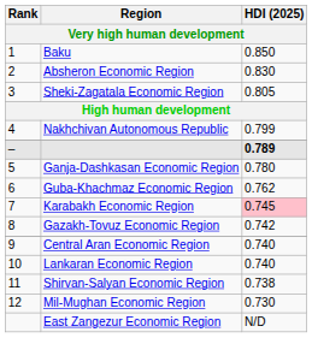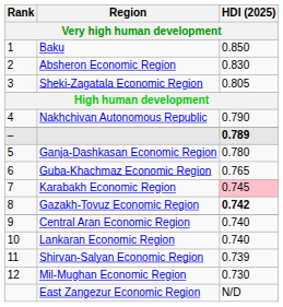Nakhchivan Autonomous Republic | HDI (2025): 0.799 -> 0.790
Guba-Khachmaz Economic Region | HDI (2025): 0.762 -> 0.765
Gazakh-Tovuz Economic Region | HDI (2025): normal -> bold
Shirvan-Salyan Economic Region | HDI (2025): 0.738 -> 0.739
